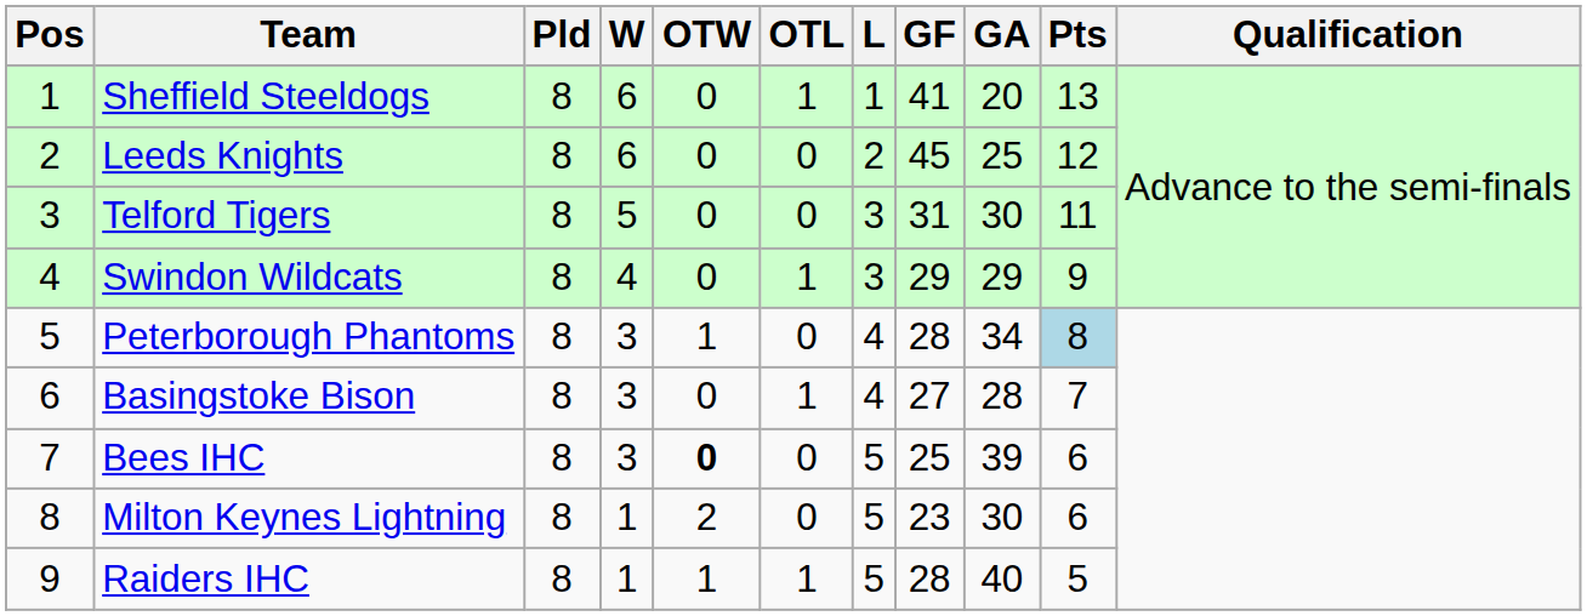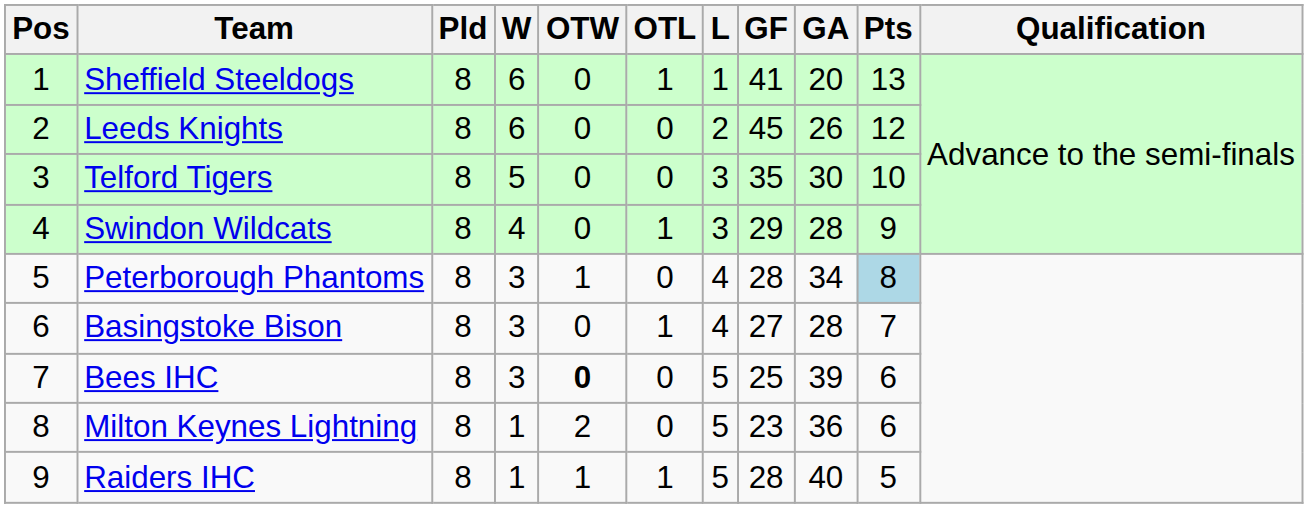Leeds Knights | GA: 25 -> 26
Telford Tigers | GF: 31 -> 35
Telford Tigers | Pts: 11 -> 10
Swindon Wildcats | GA: 29 -> 28
Milton Keynes Lightning | GA: 30 -> 36
